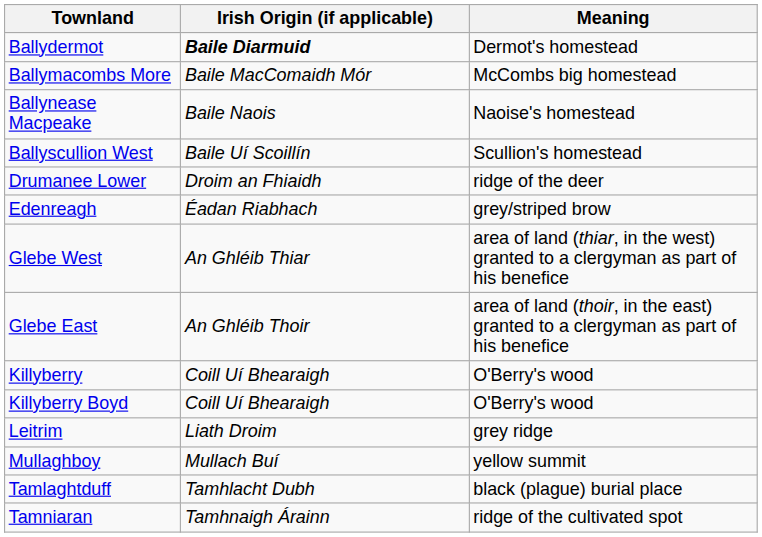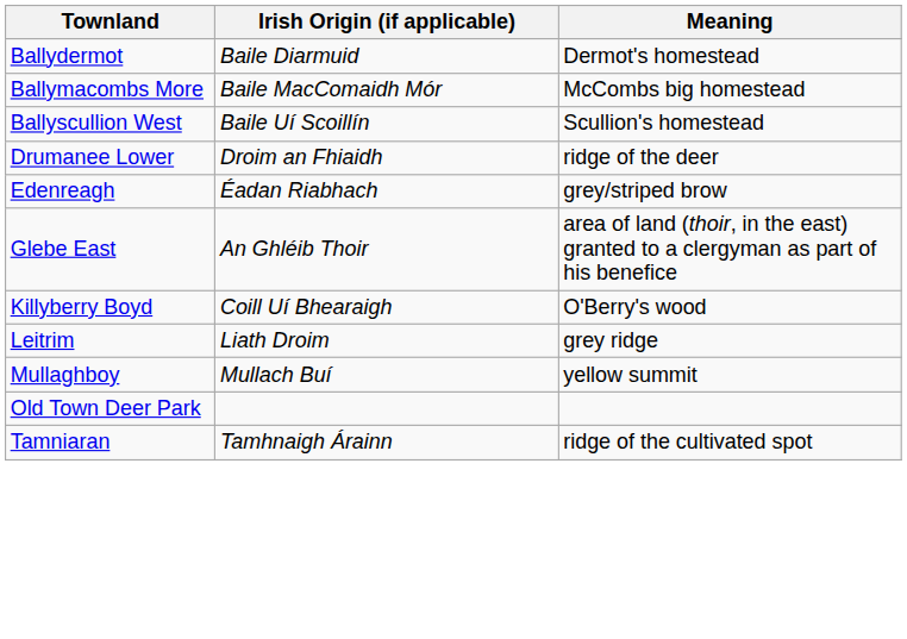Ballydermot | Irish Origin (if applicable): bold -> normal
- row: Ballynease Macpeake | Baile Naois | Naoise's homestead
- row: Glebe West | An Ghléib Thiar | area of land (thiar, in the west) granted to a clergyman as part of his benefice
- row: Killyberry | Coill Uí Bhearaigh | O'Berry's wood
+ row: Old Town Deer Park
- row: Tamlaghtduff | Tamhlacht Dubh | black (plague) burial place
